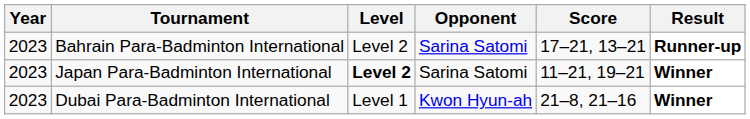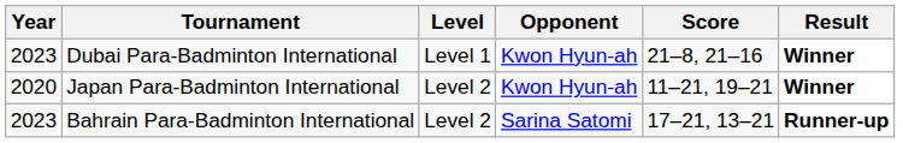rows swapped: Bahrain Para-Badminton International <-> Dubai Para-Badminton International
Japan Para-Badminton International | Year: 2023 -> 2020
Japan Para-Badminton International | Level: bold -> normal
Japan Para-Badminton International | Opponent: Sarina Satomi -> Kwon Hyun-ah
